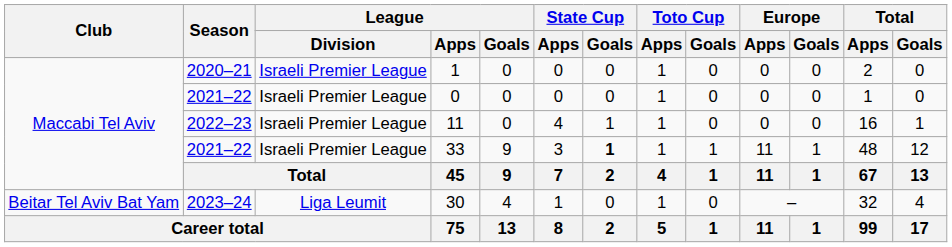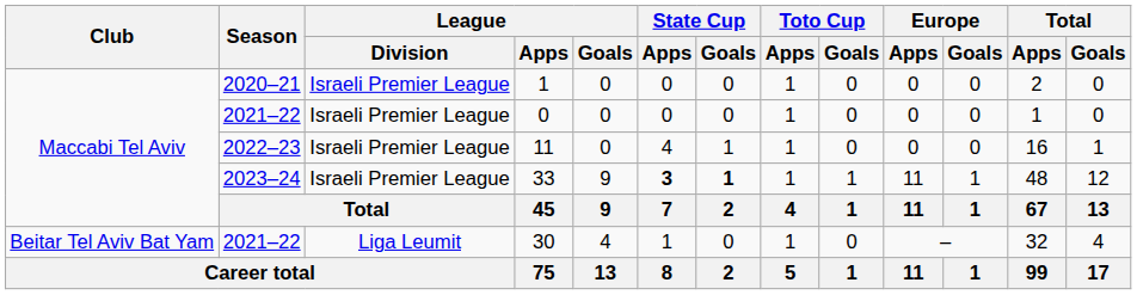33 | Season: 2021–22 -> 2023–24
33 | State Cup / Apps: normal -> bold
30 | Season: 2023–24 -> 2021–22
